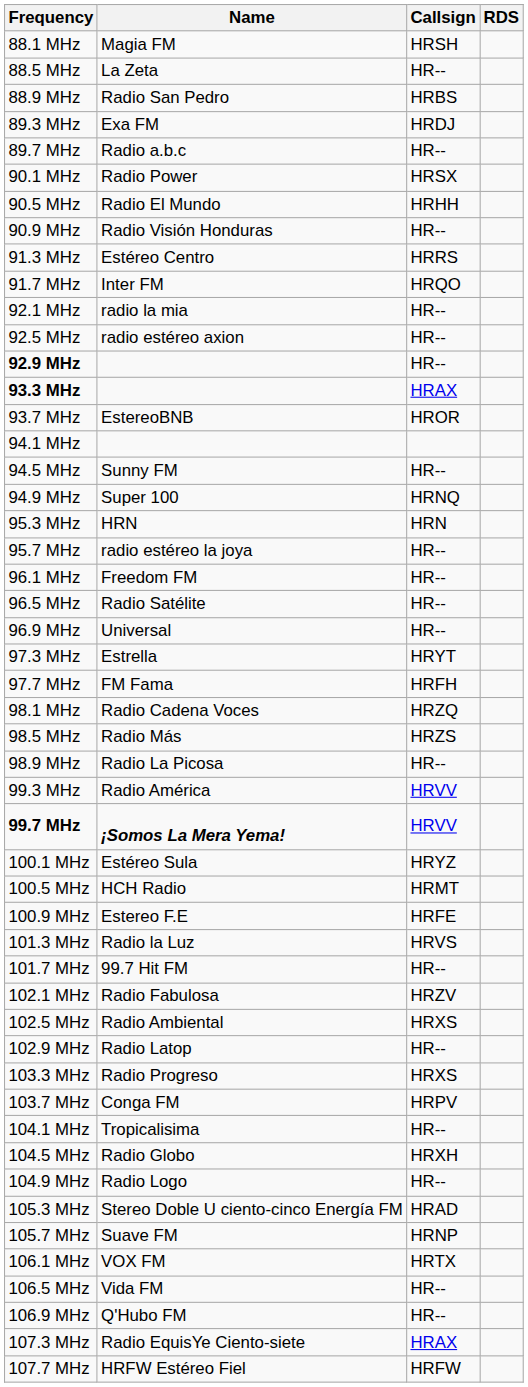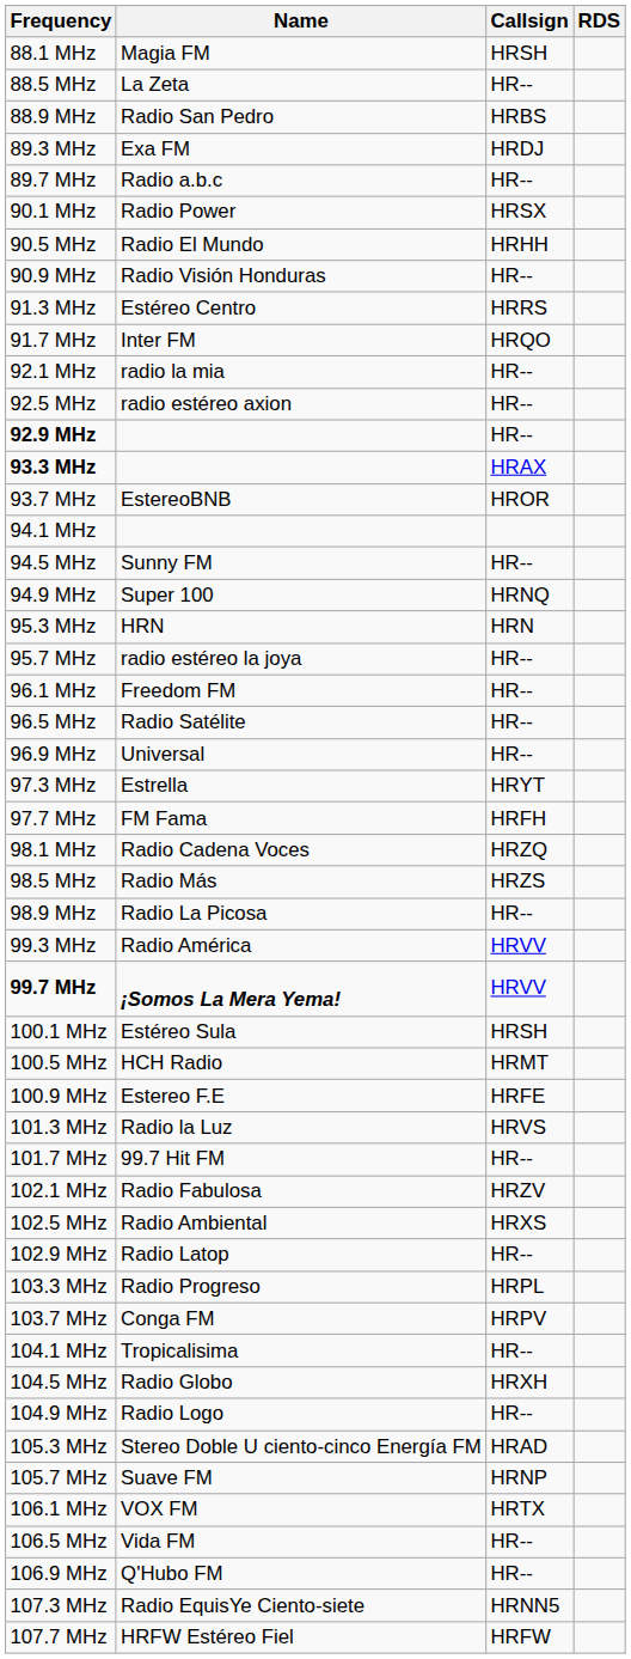100.1 MHz | Callsign: HRYZ -> HRSH
103.3 MHz | Callsign: HRXS -> HRPL
107.3 MHz | Callsign: HRAX -> HRNN5
